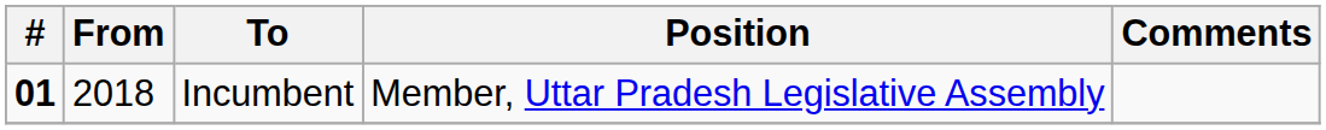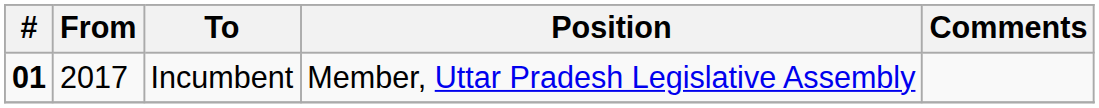Incumbent | From: 2018 -> 2017
